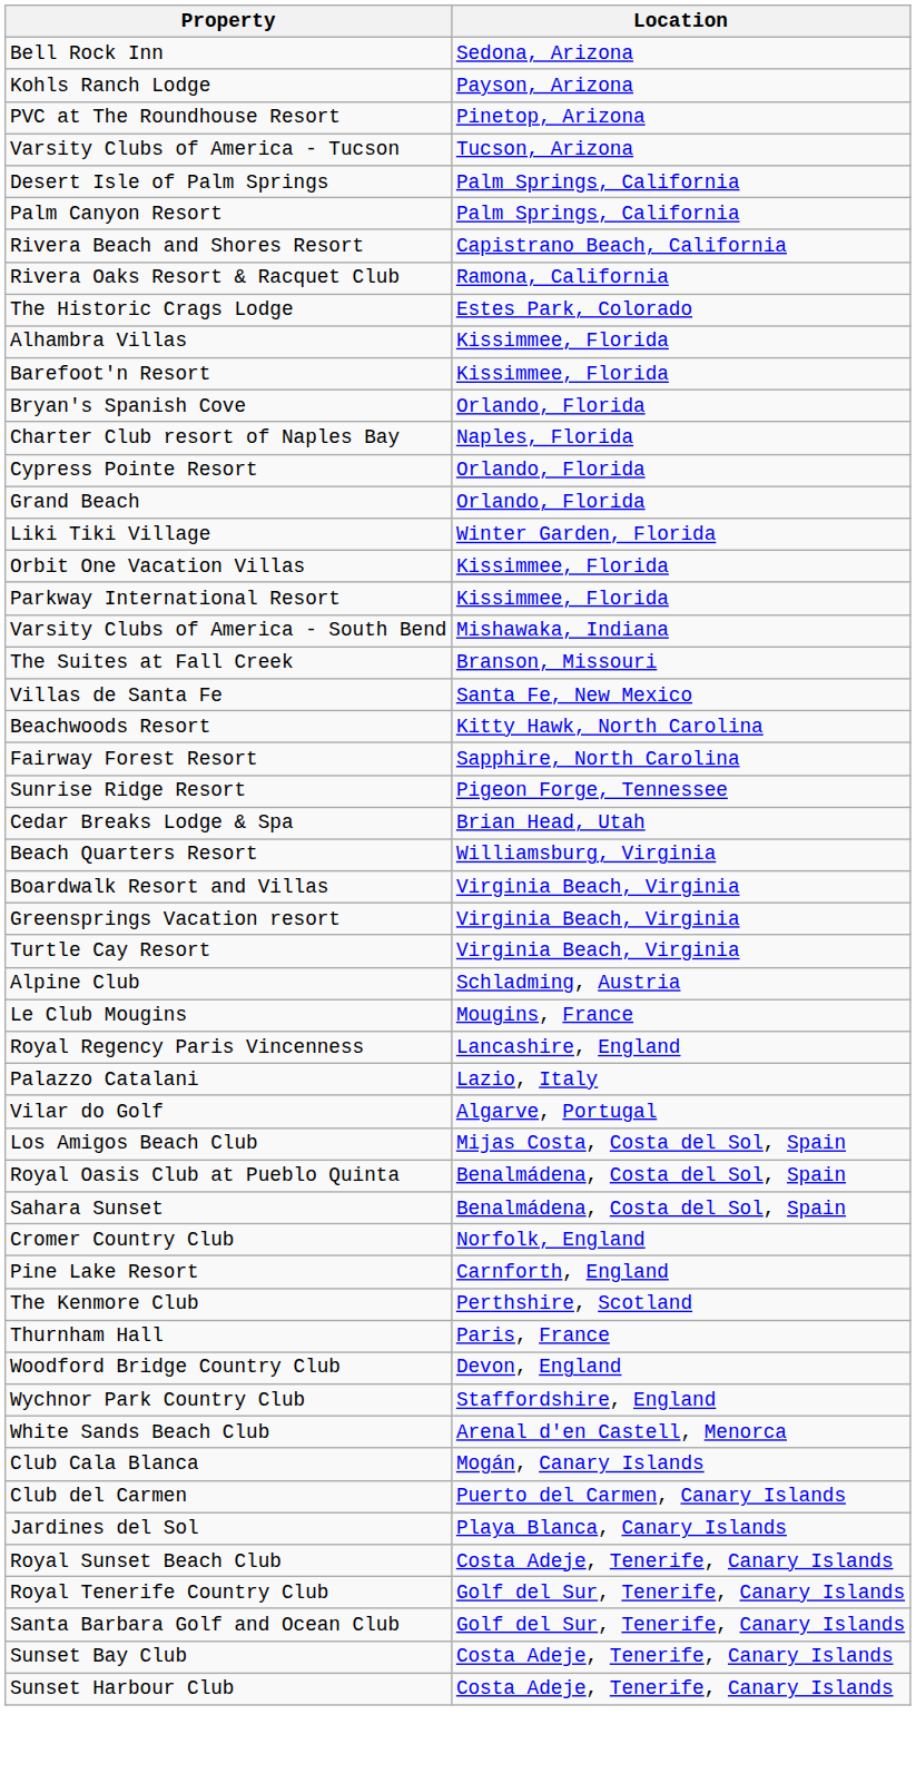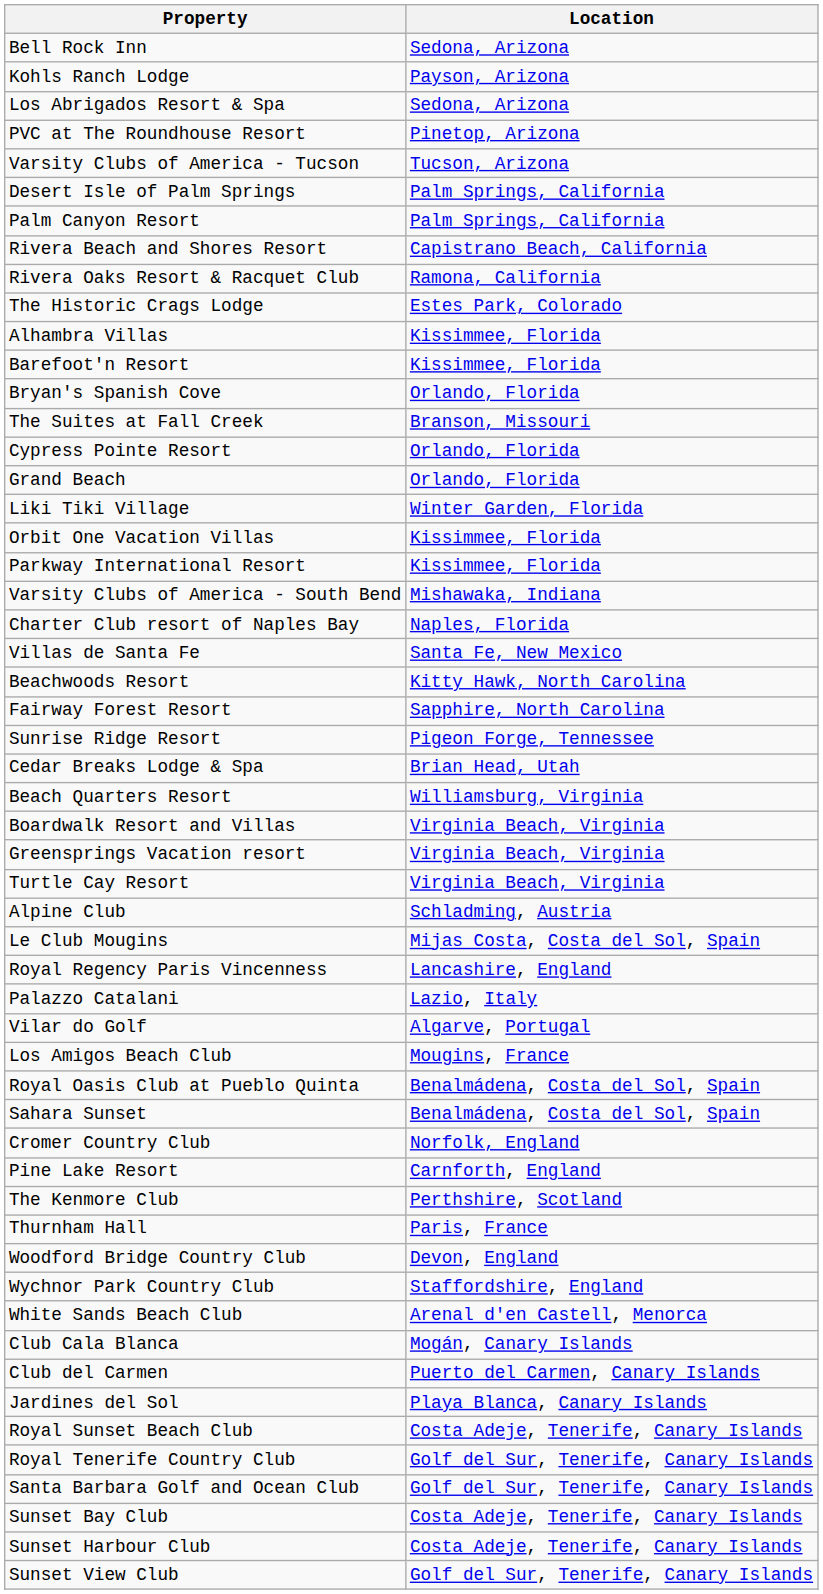+ row: Los Abrigados Resort & Spa | Sedona, Arizona
rows swapped: Charter Club resort of Naples Bay <-> The Suites at Fall Creek
Le Club Mougins | Location: Mougins, France -> Mijas Costa, Costa del Sol, Spain
Los Amigos Beach Club | Location: Mijas Costa, Costa del Sol, Spain -> Mougins, France
+ row: Sunset View Club | Golf del Sur, Tenerife, Canary Islands
